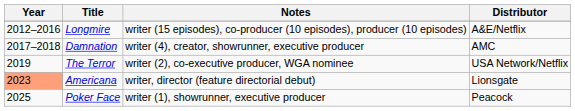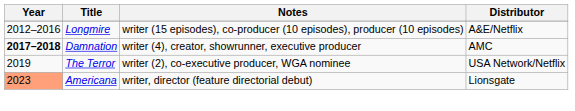Damnation | Year: normal -> bold
- row: 2025 | Poker Face | writer (1), showrunner, executive producer | Peacock
